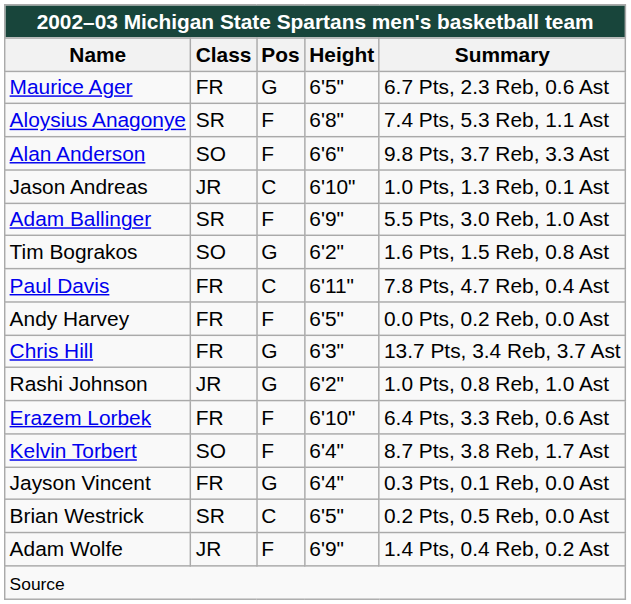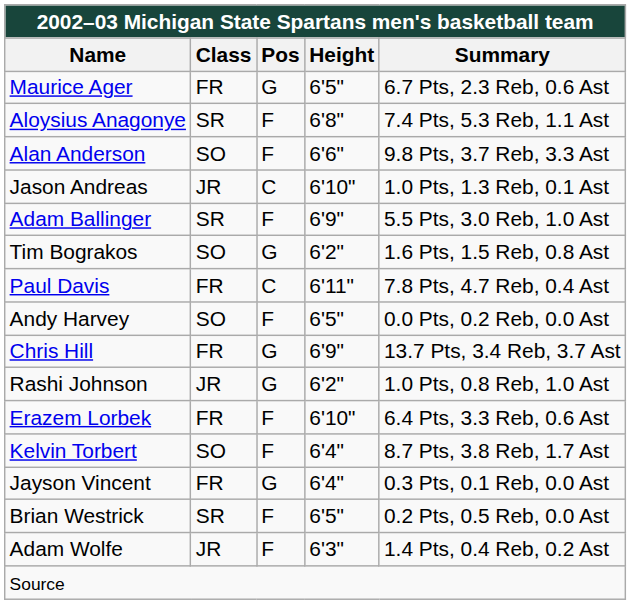Andy Harvey | Class: FR -> SO
Chris Hill | Height: 6'3" -> 6'9"
Brian Westrick | Pos: C -> F
Adam Wolfe | Height: 6'9" -> 6'3"
